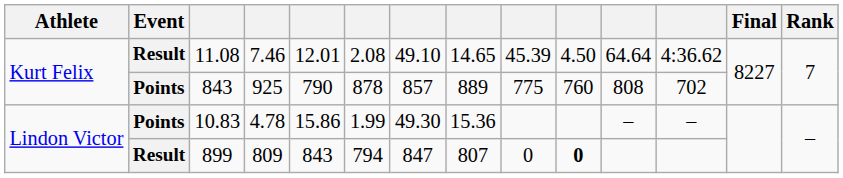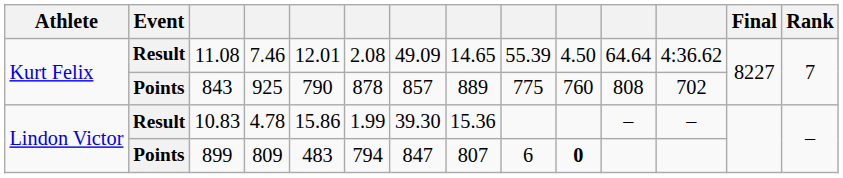11.08 | column 7: 49.10 -> 49.09
11.08 | column 9: 45.39 -> 55.39
10.83 | Event: Points -> Result
10.83 | column 7: 49.30 -> 39.30
899 | Event: Result -> Points
899 | column 5: 843 -> 483
899 | column 9: 0 -> 6
